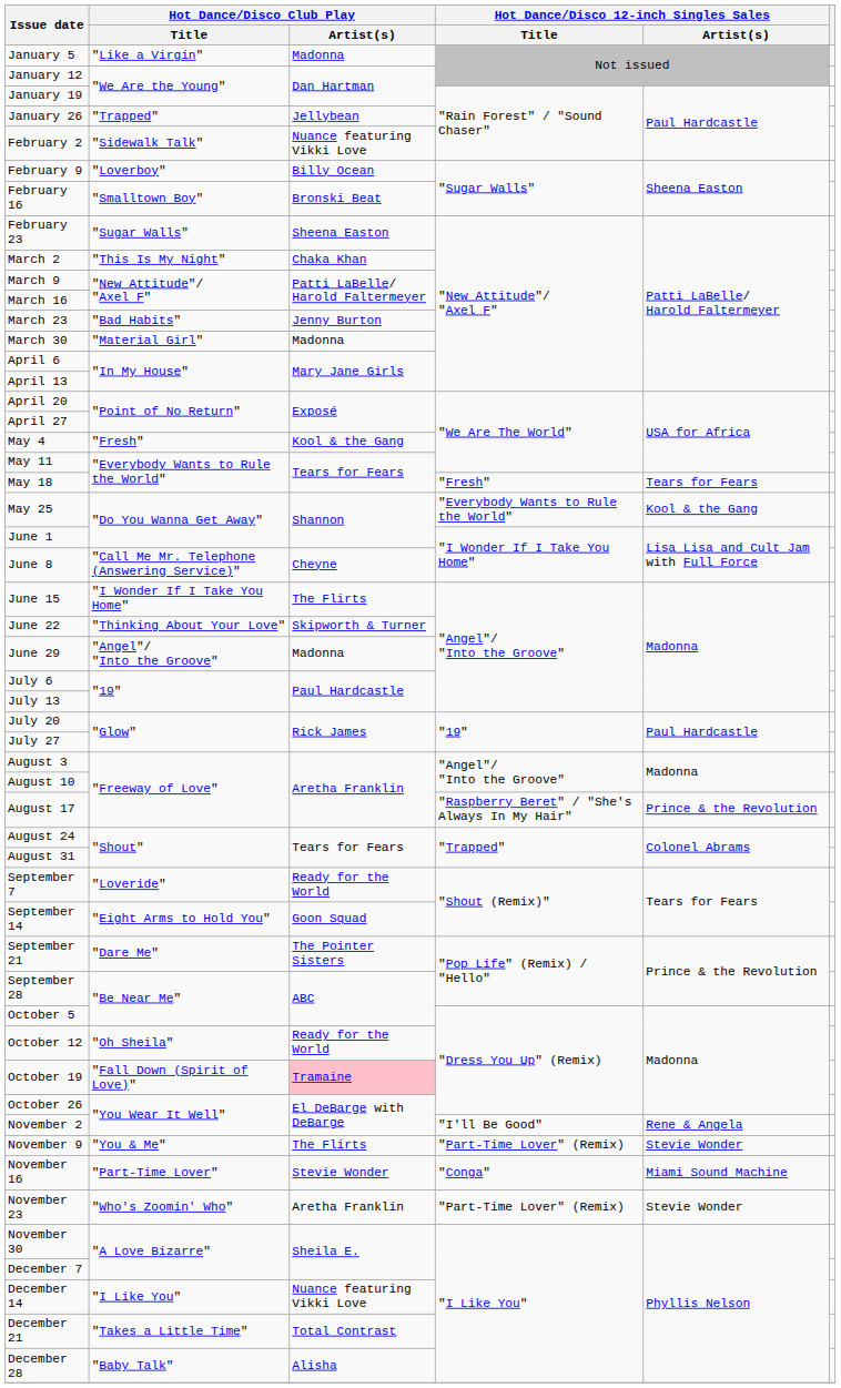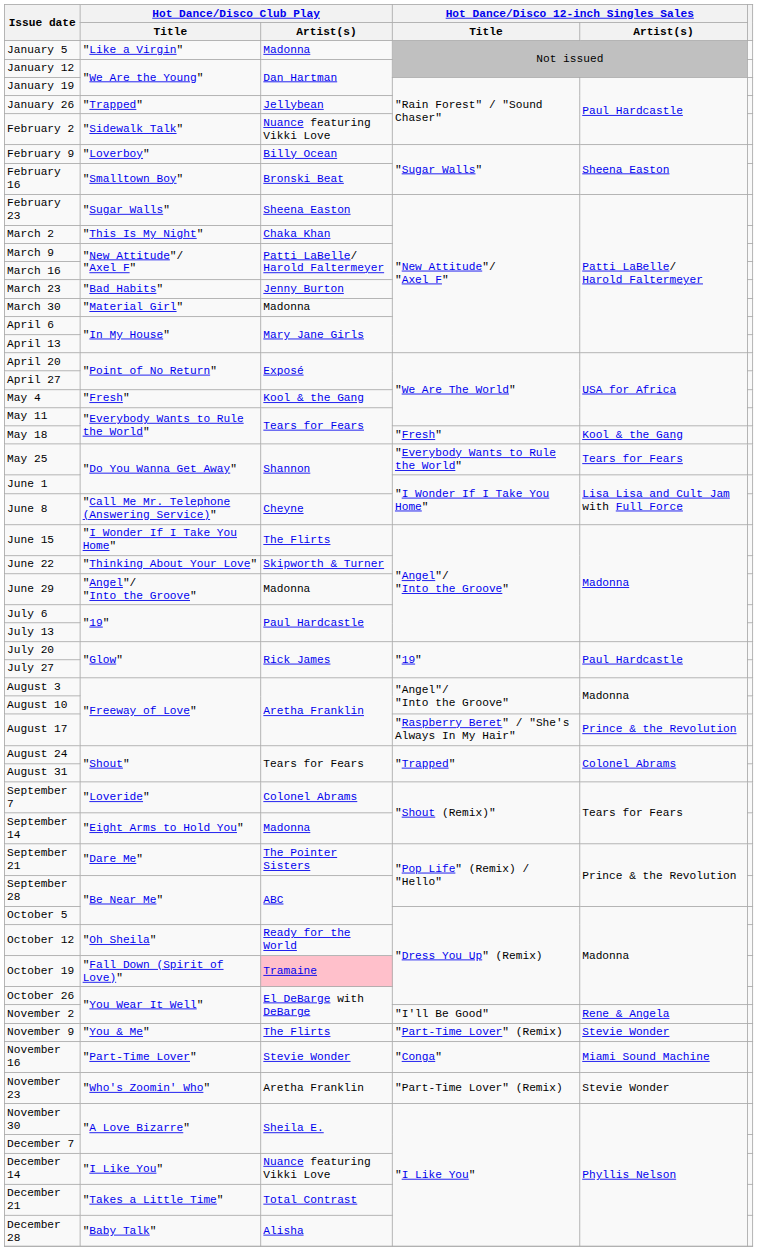May 18 | Hot Dance/Disco 12-inch Singles Sales / Artist(s): Tears for Fears -> Kool & the Gang
May 25 | Hot Dance/Disco 12-inch Singles Sales / Artist(s): Kool & the Gang -> Tears for Fears
September 7 | Hot Dance/Disco Club Play / Artist(s): Ready for the World -> Colonel Abrams
September 14 | Hot Dance/Disco Club Play / Artist(s): Goon Squad -> Madonna
